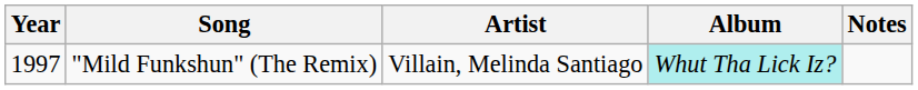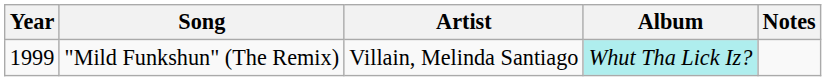"Mild Funkshun" (The Remix) | Year: 1997 -> 1999
